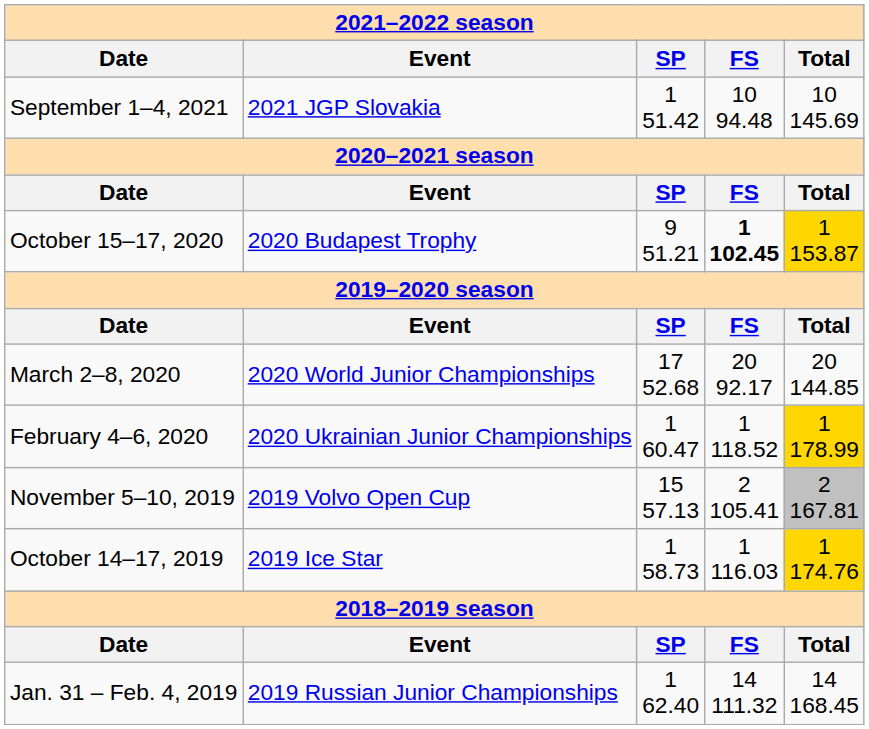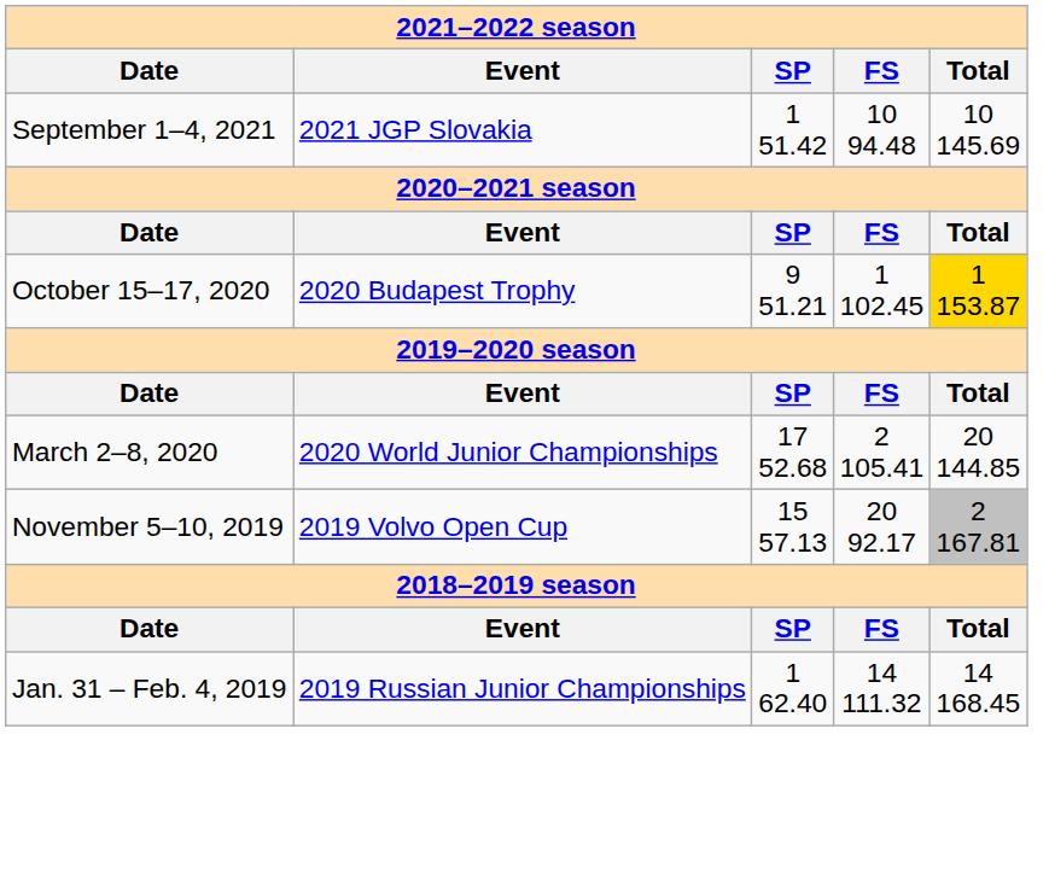October 15–17, 2020 | column 4: bold -> normal
March 2–8, 2020 | column 4: 20 92.17 -> 2 105.41
- row: February 4–6, 2020 | 2020 Ukrainian Junior Championships | 1 60.47 | 1 118.52 | 1 178.99
November 5–10, 2019 | column 4: 2 105.41 -> 20 92.17
- row: October 14–17, 2019 | 2019 Ice Star | 1 58.73 | 1 116.03 | 1 174.76
